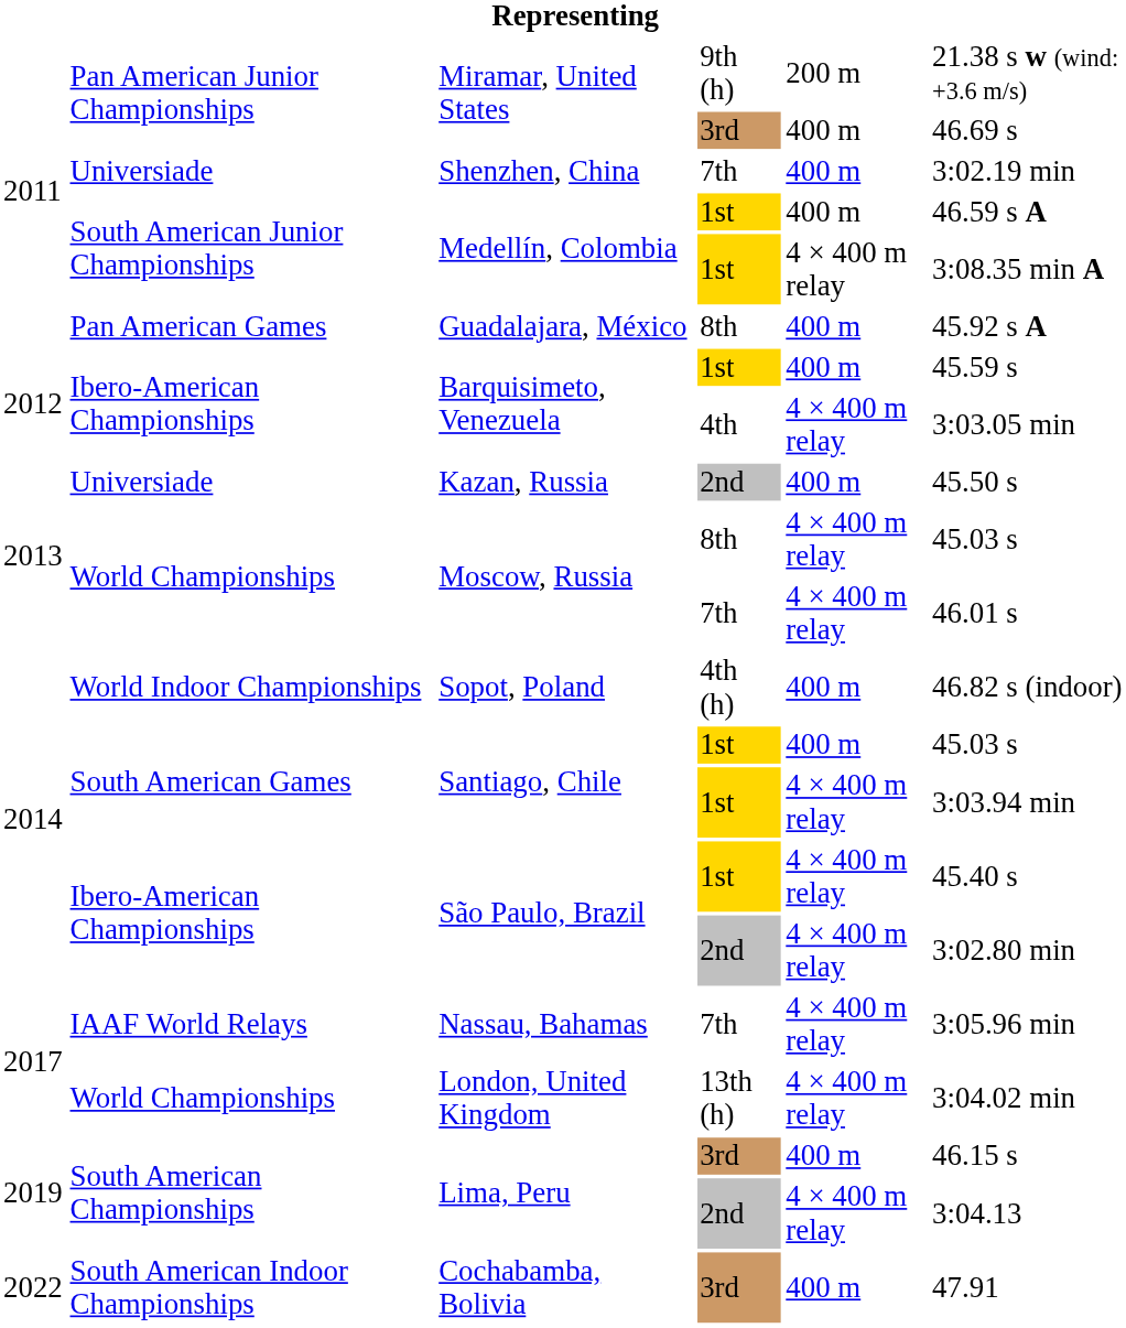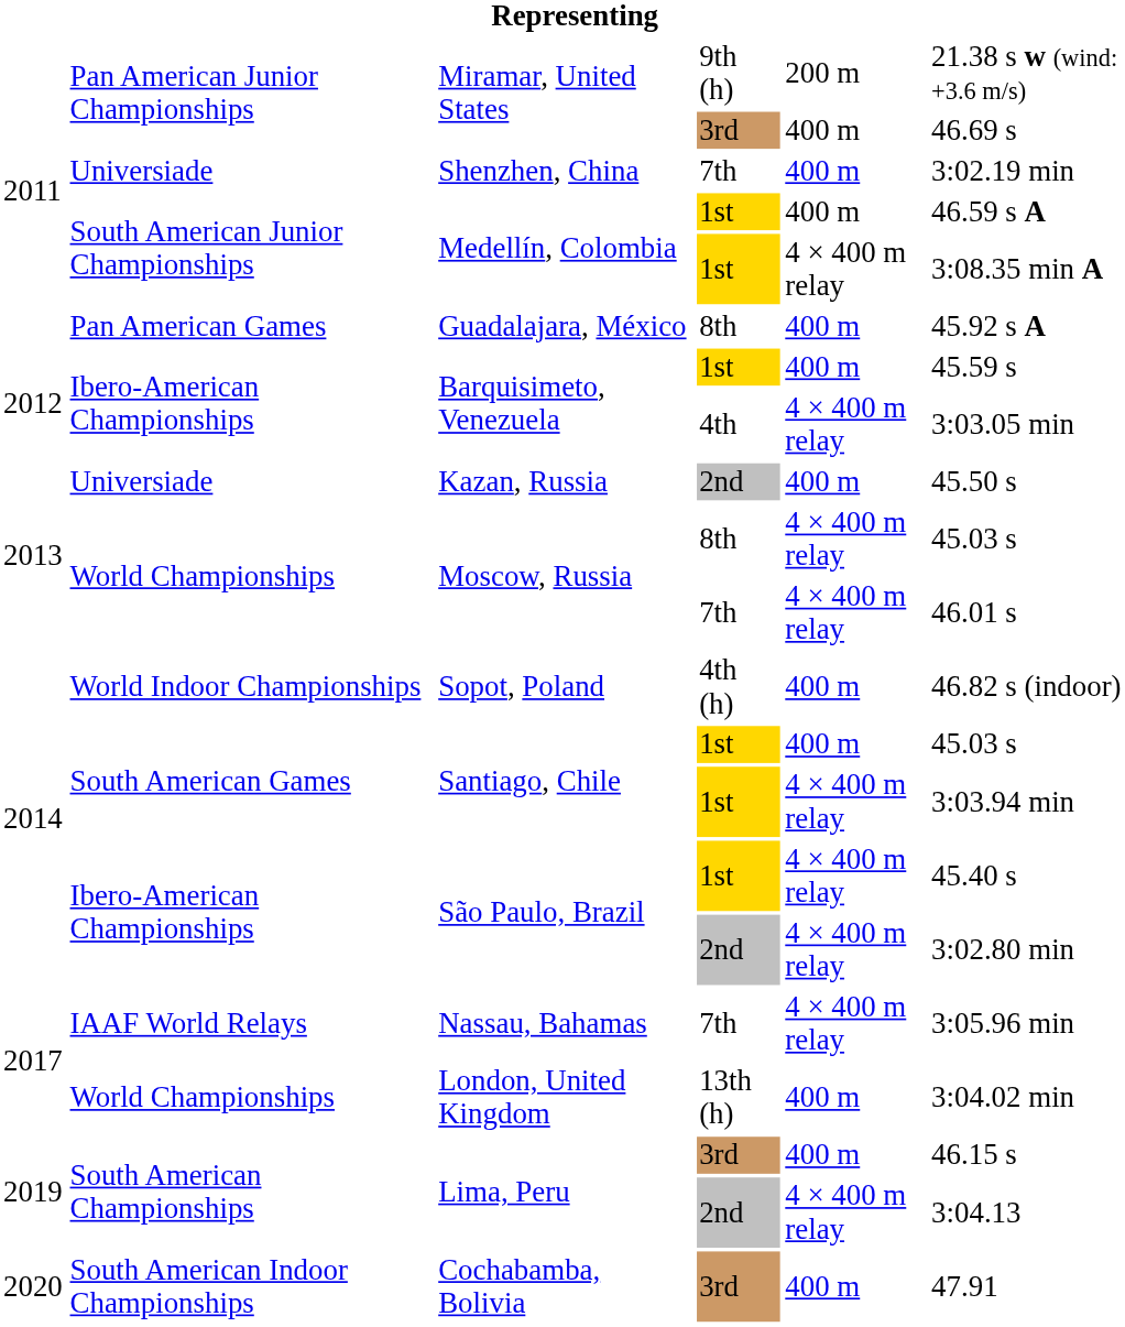London, United Kingdom | column 5: 4 × 400 m relay -> 400 m
Cochabamba, Bolivia | column 1: 2022 -> 2020
